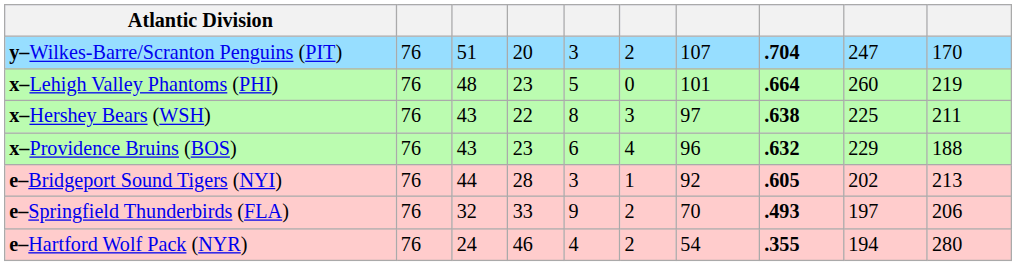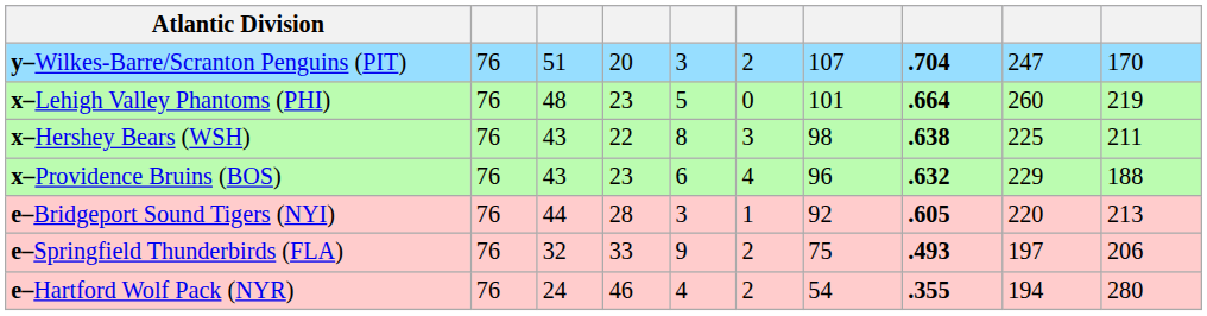x–Hershey Bears (WSH) | column 7: 97 -> 98
e–Bridgeport Sound Tigers (NYI) | column 9: 202 -> 220
e–Springfield Thunderbirds (FLA) | column 7: 70 -> 75
